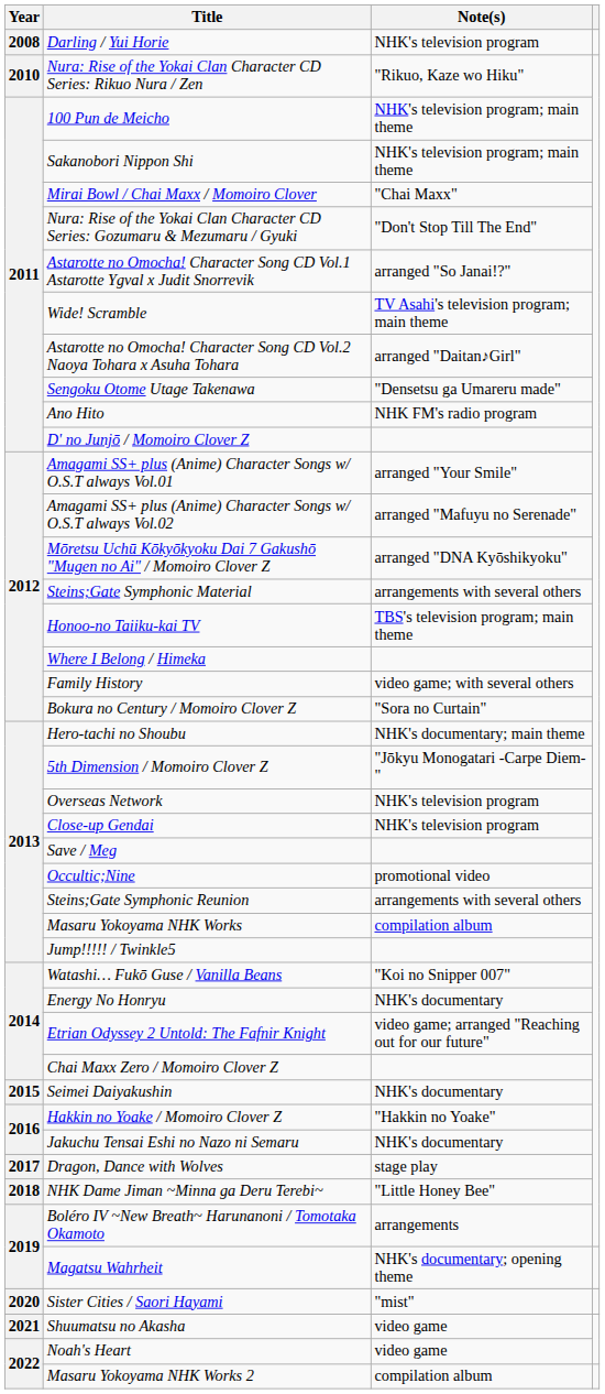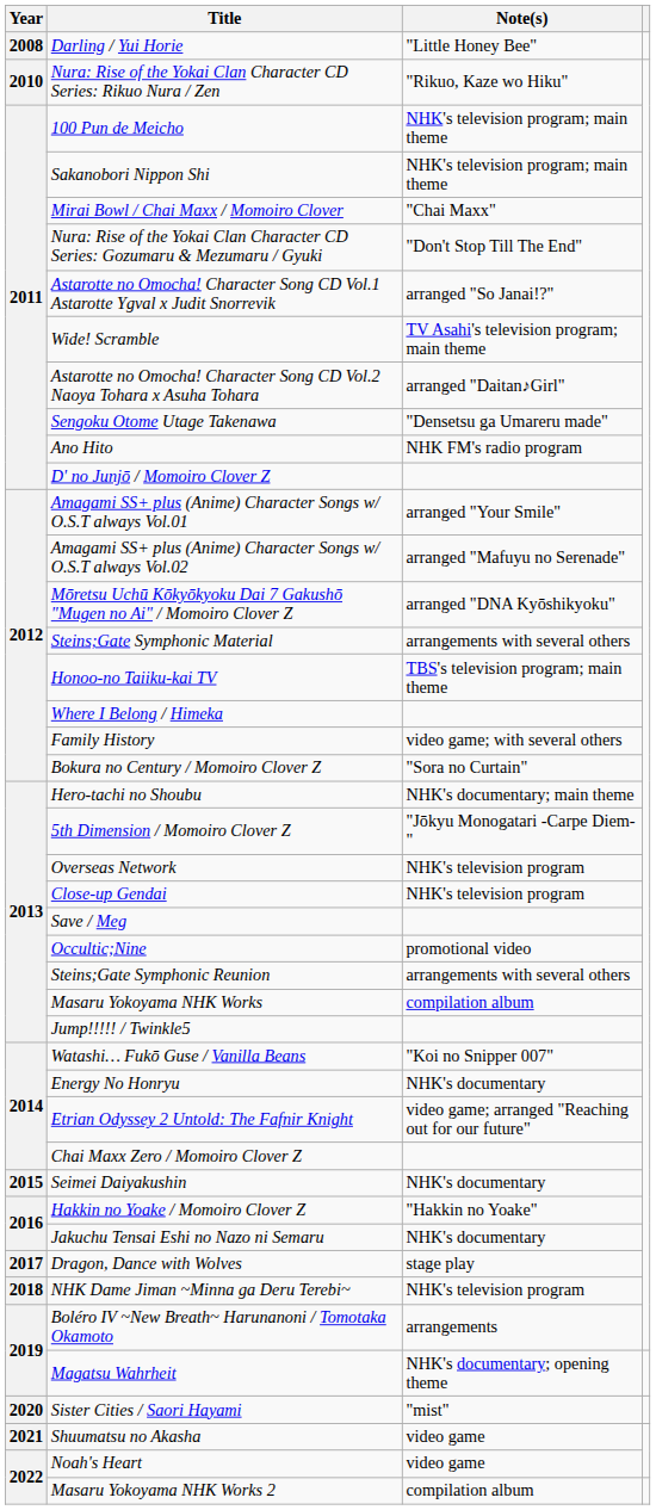Darling / Yui Horie | Note(s): NHK's television program -> "Little Honey Bee"
NHK Dame Jiman ~Minna ga Deru Terebi~ | Note(s): "Little Honey Bee" -> NHK's television program
